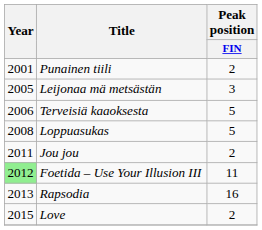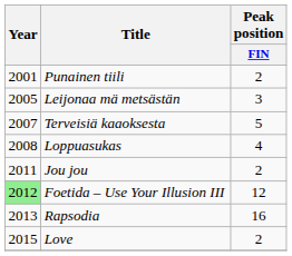Terveisiä kaaoksesta | Year: 2006 -> 2007
Loppuasukas | Peak position / FIN: 5 -> 4
Foetida – Use Your Illusion III | Peak position / FIN: 11 -> 12
